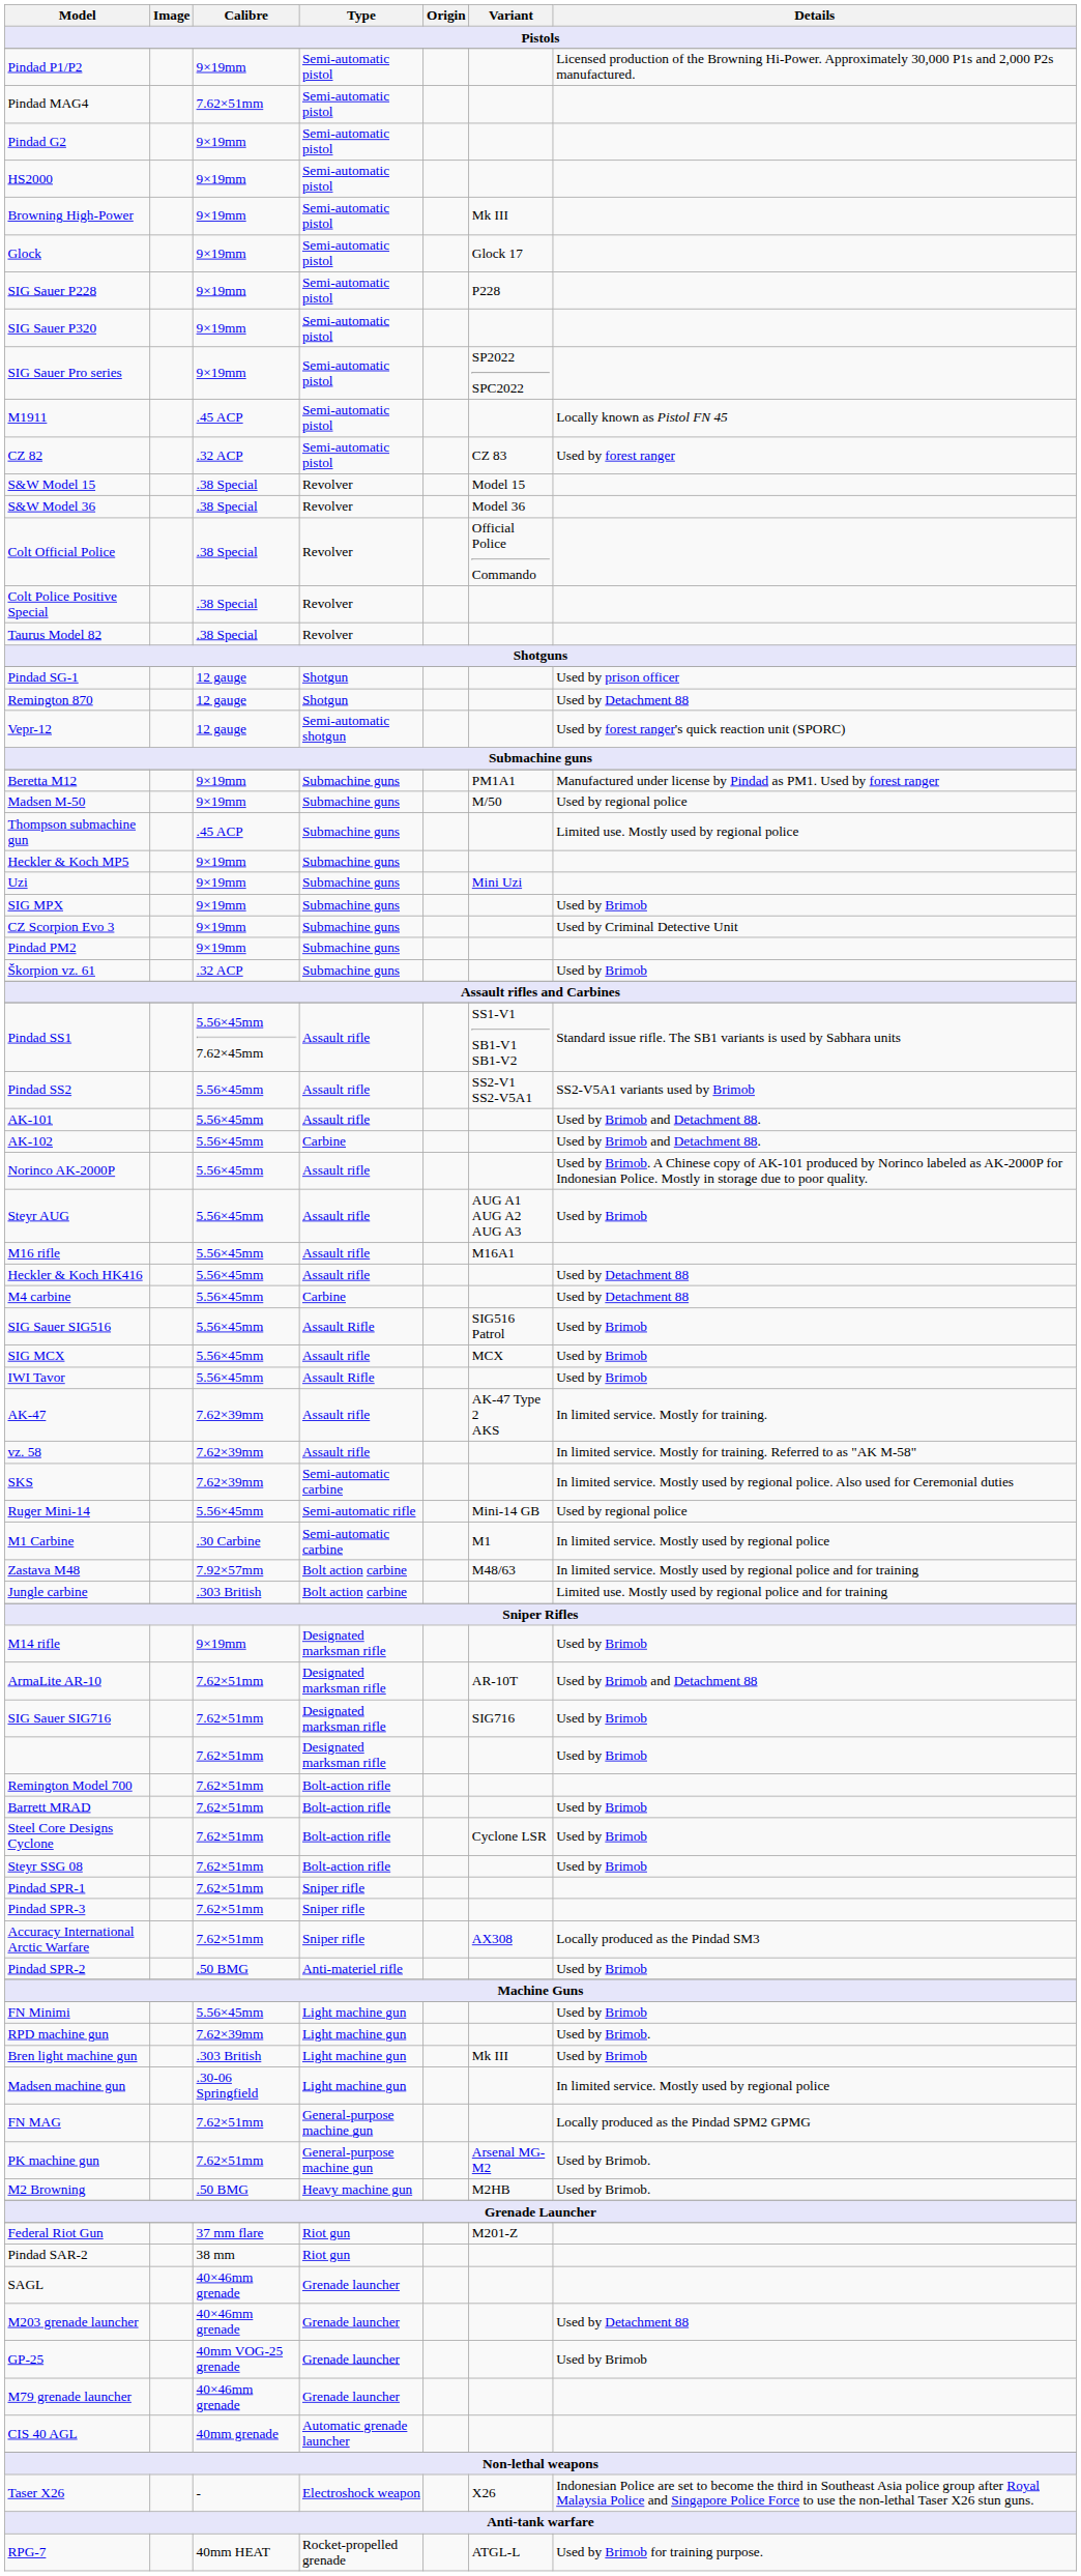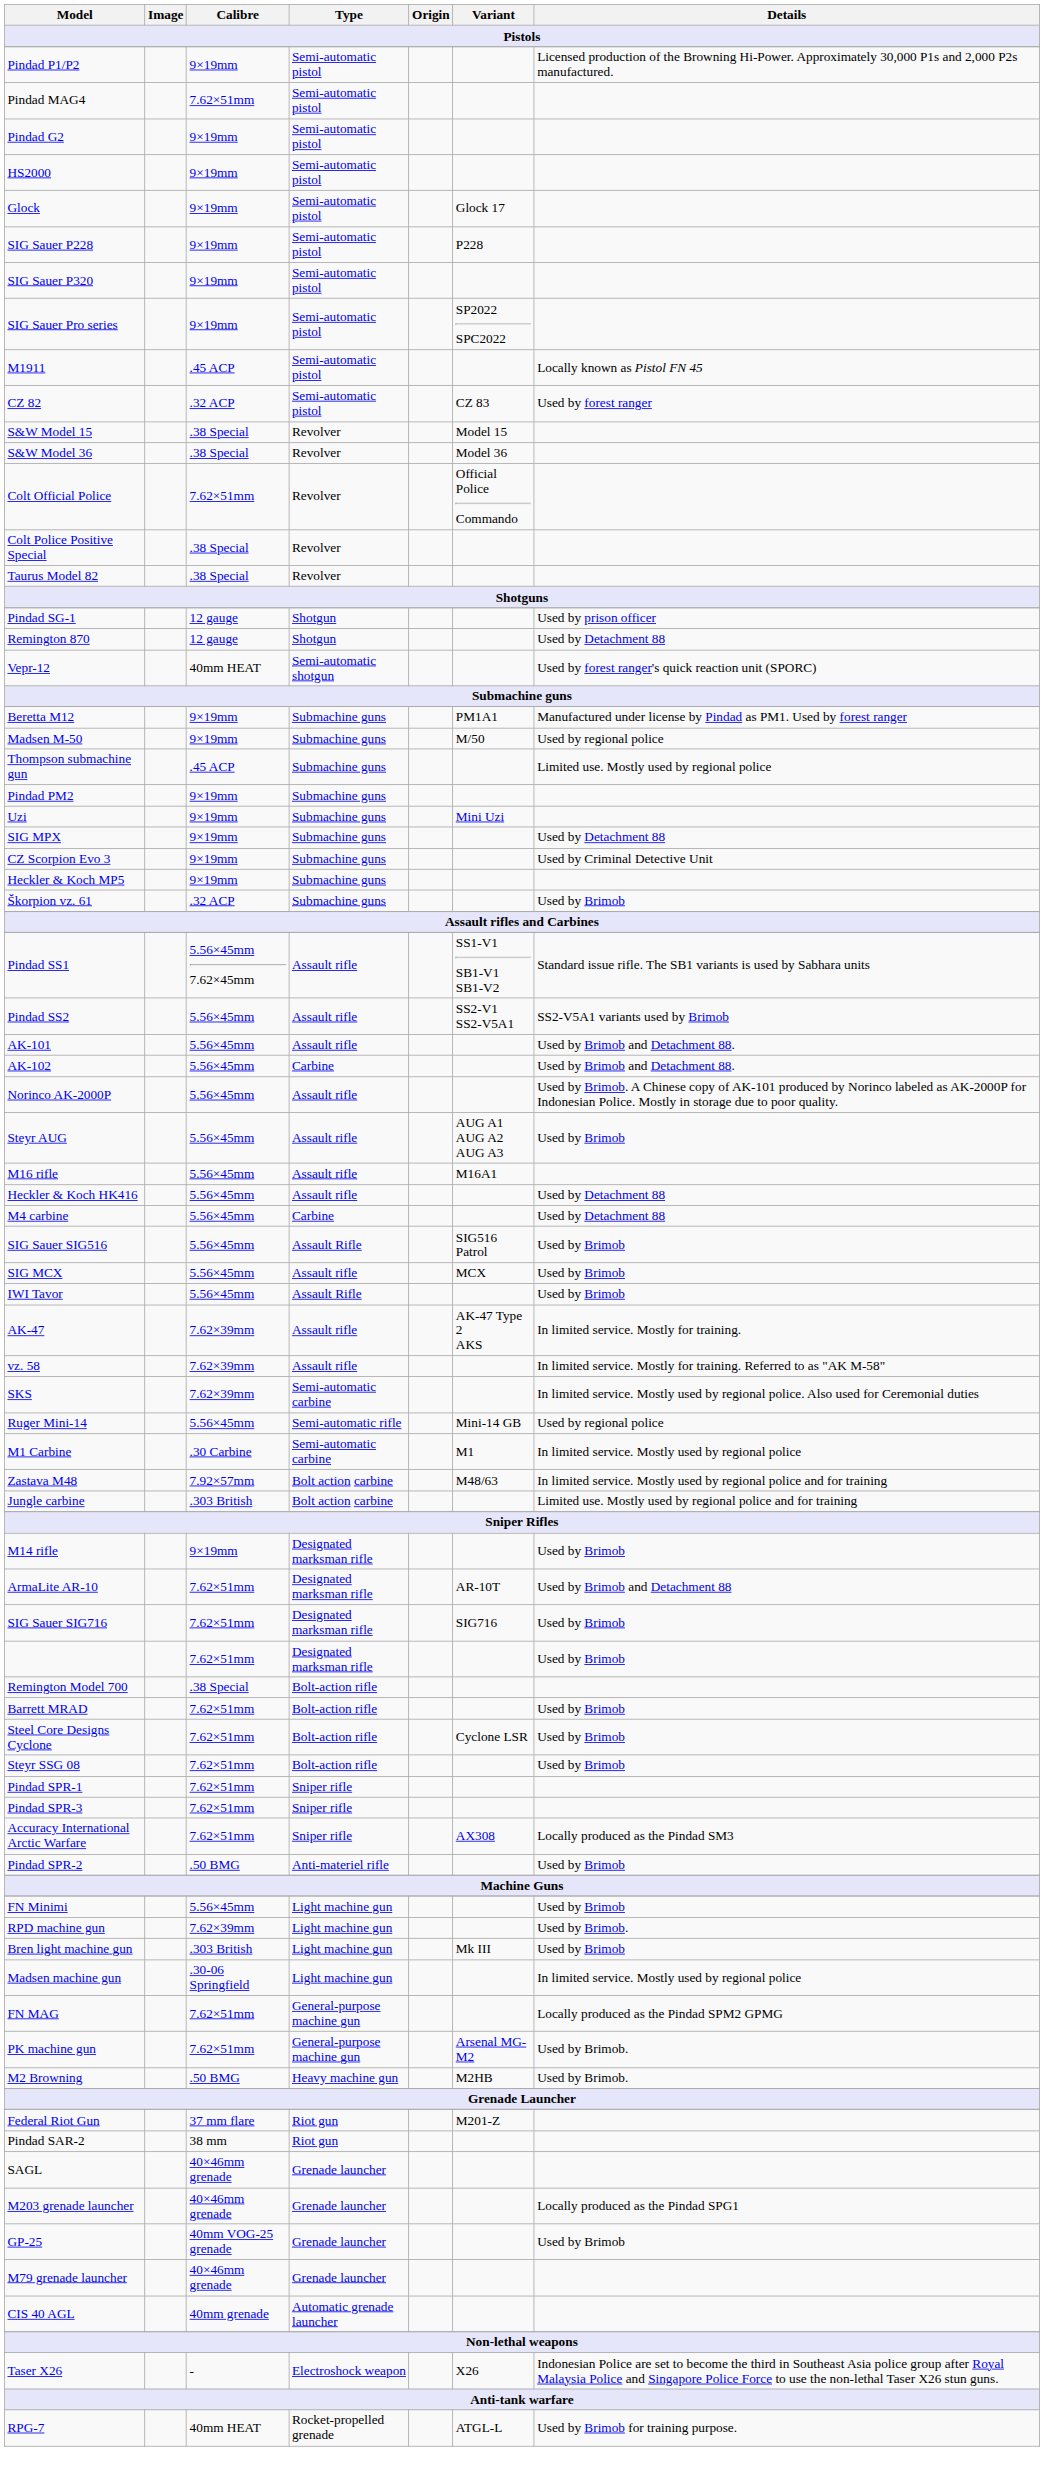- row: Browning High-Power | 9×19mm | Semi-automatic pistol | Mk III
Colt Official Police | Calibre: .38 Special -> 7.62×51mm
Vepr-12 | Calibre: 12 gauge -> 40mm HEAT
rows swapped: Pindad PM2 <-> Heckler & Koch MP5
SIG MPX | Details: Used by Brimob -> Used by Detachment 88
Remington Model 700 | Calibre: 7.62×51mm -> .38 Special
M203 grenade launcher | Details: Used by Detachment 88 -> Locally produced as the Pindad SPG1
